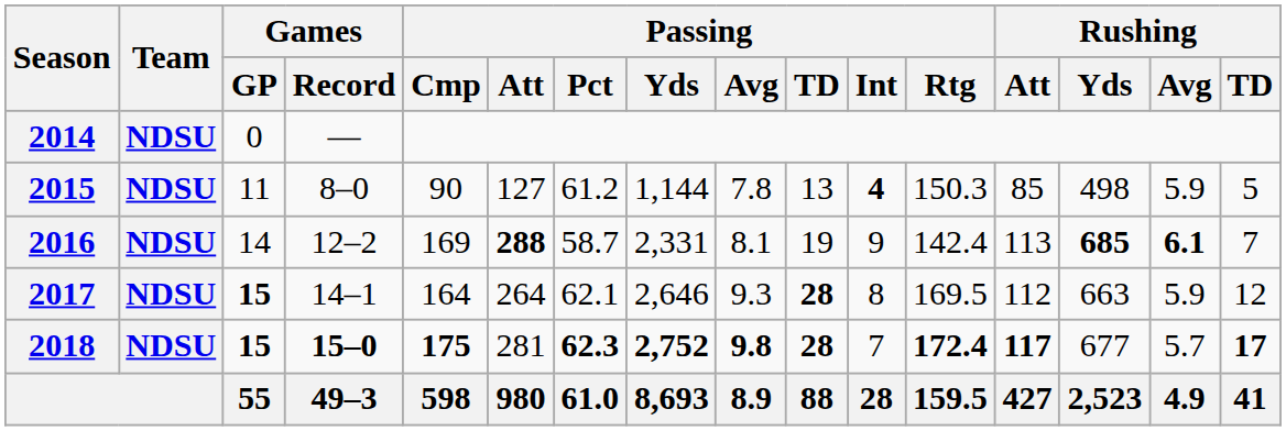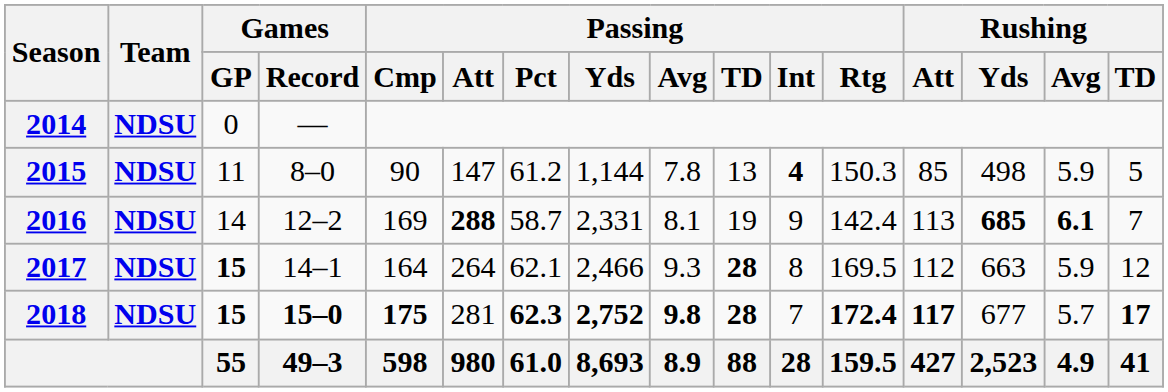2015 | Passing / Att: 127 -> 147
2017 | Passing / Yds: 2,646 -> 2,466
